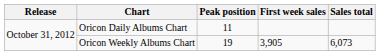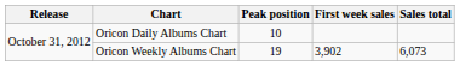Oricon Daily Albums Chart | Peak position: 11 -> 10
Oricon Weekly Albums Chart | First week sales: 3,905 -> 3,902
